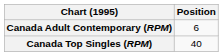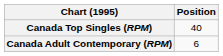rows swapped: Canada Top Singles (RPM) <-> Canada Adult Contemporary (RPM)
